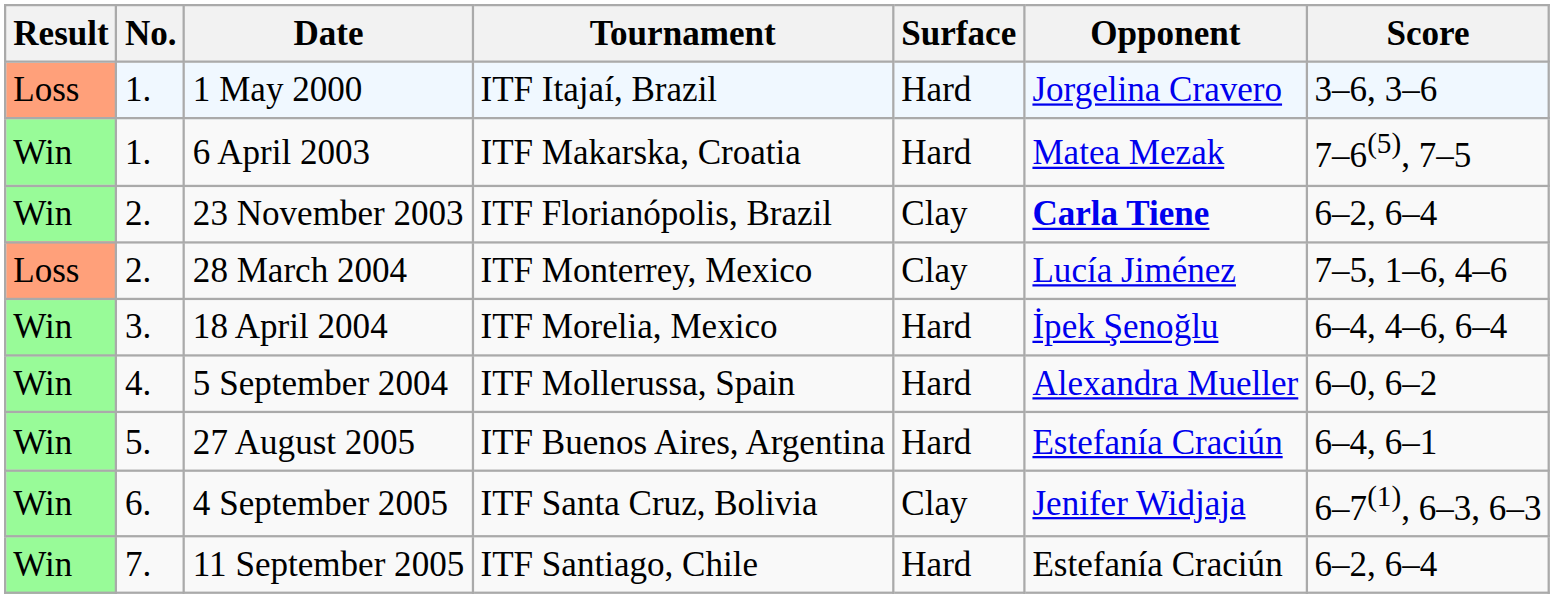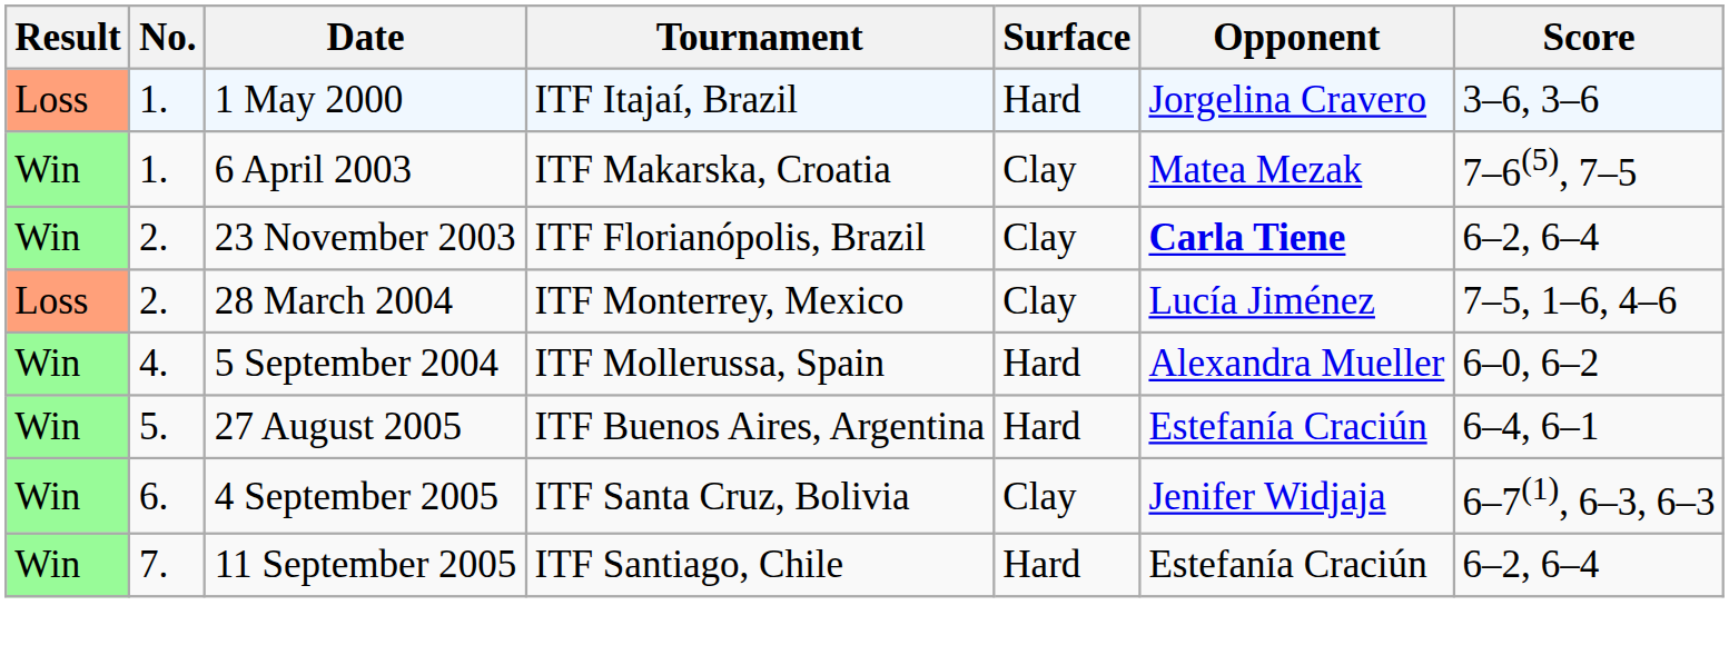6 April 2003 | Surface: Hard -> Clay
- row: Win | 3. | 18 April 2004 | ITF Morelia, Mexico | Hard | İpek Şenoğlu | 6–4, 4–6, 6–4
